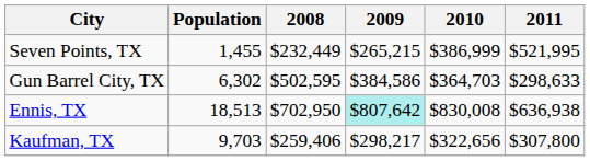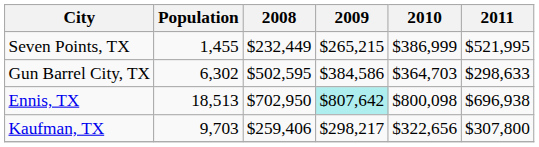Ennis, TX | 2010: $830,008 -> $800,098
Ennis, TX | 2011: $636,938 -> $696,938
